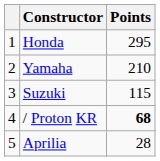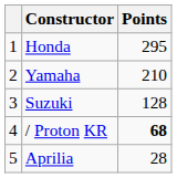Suzuki | Points: 115 -> 128
